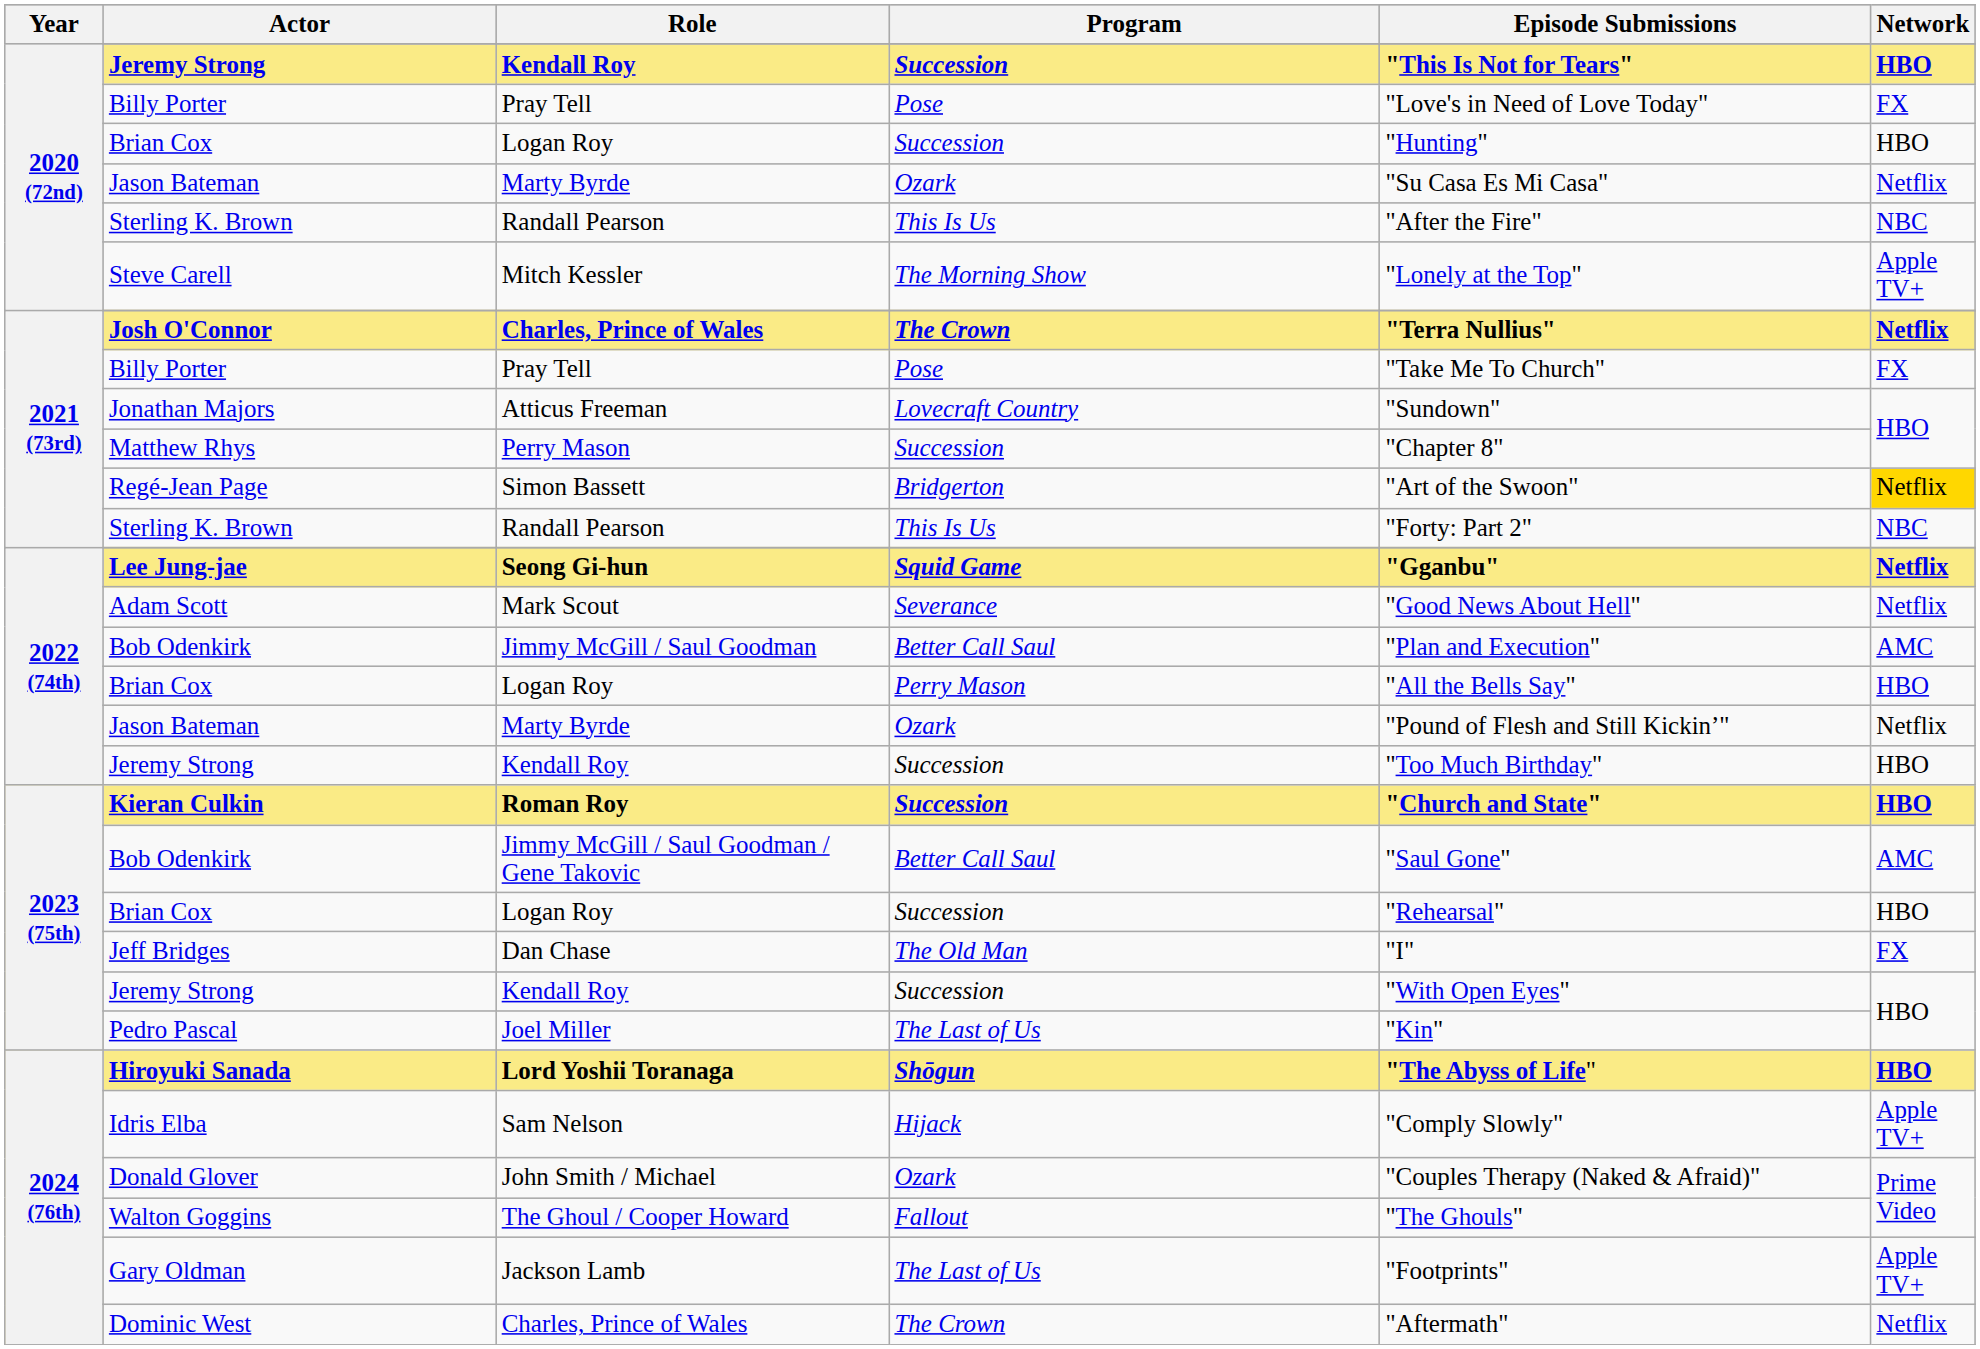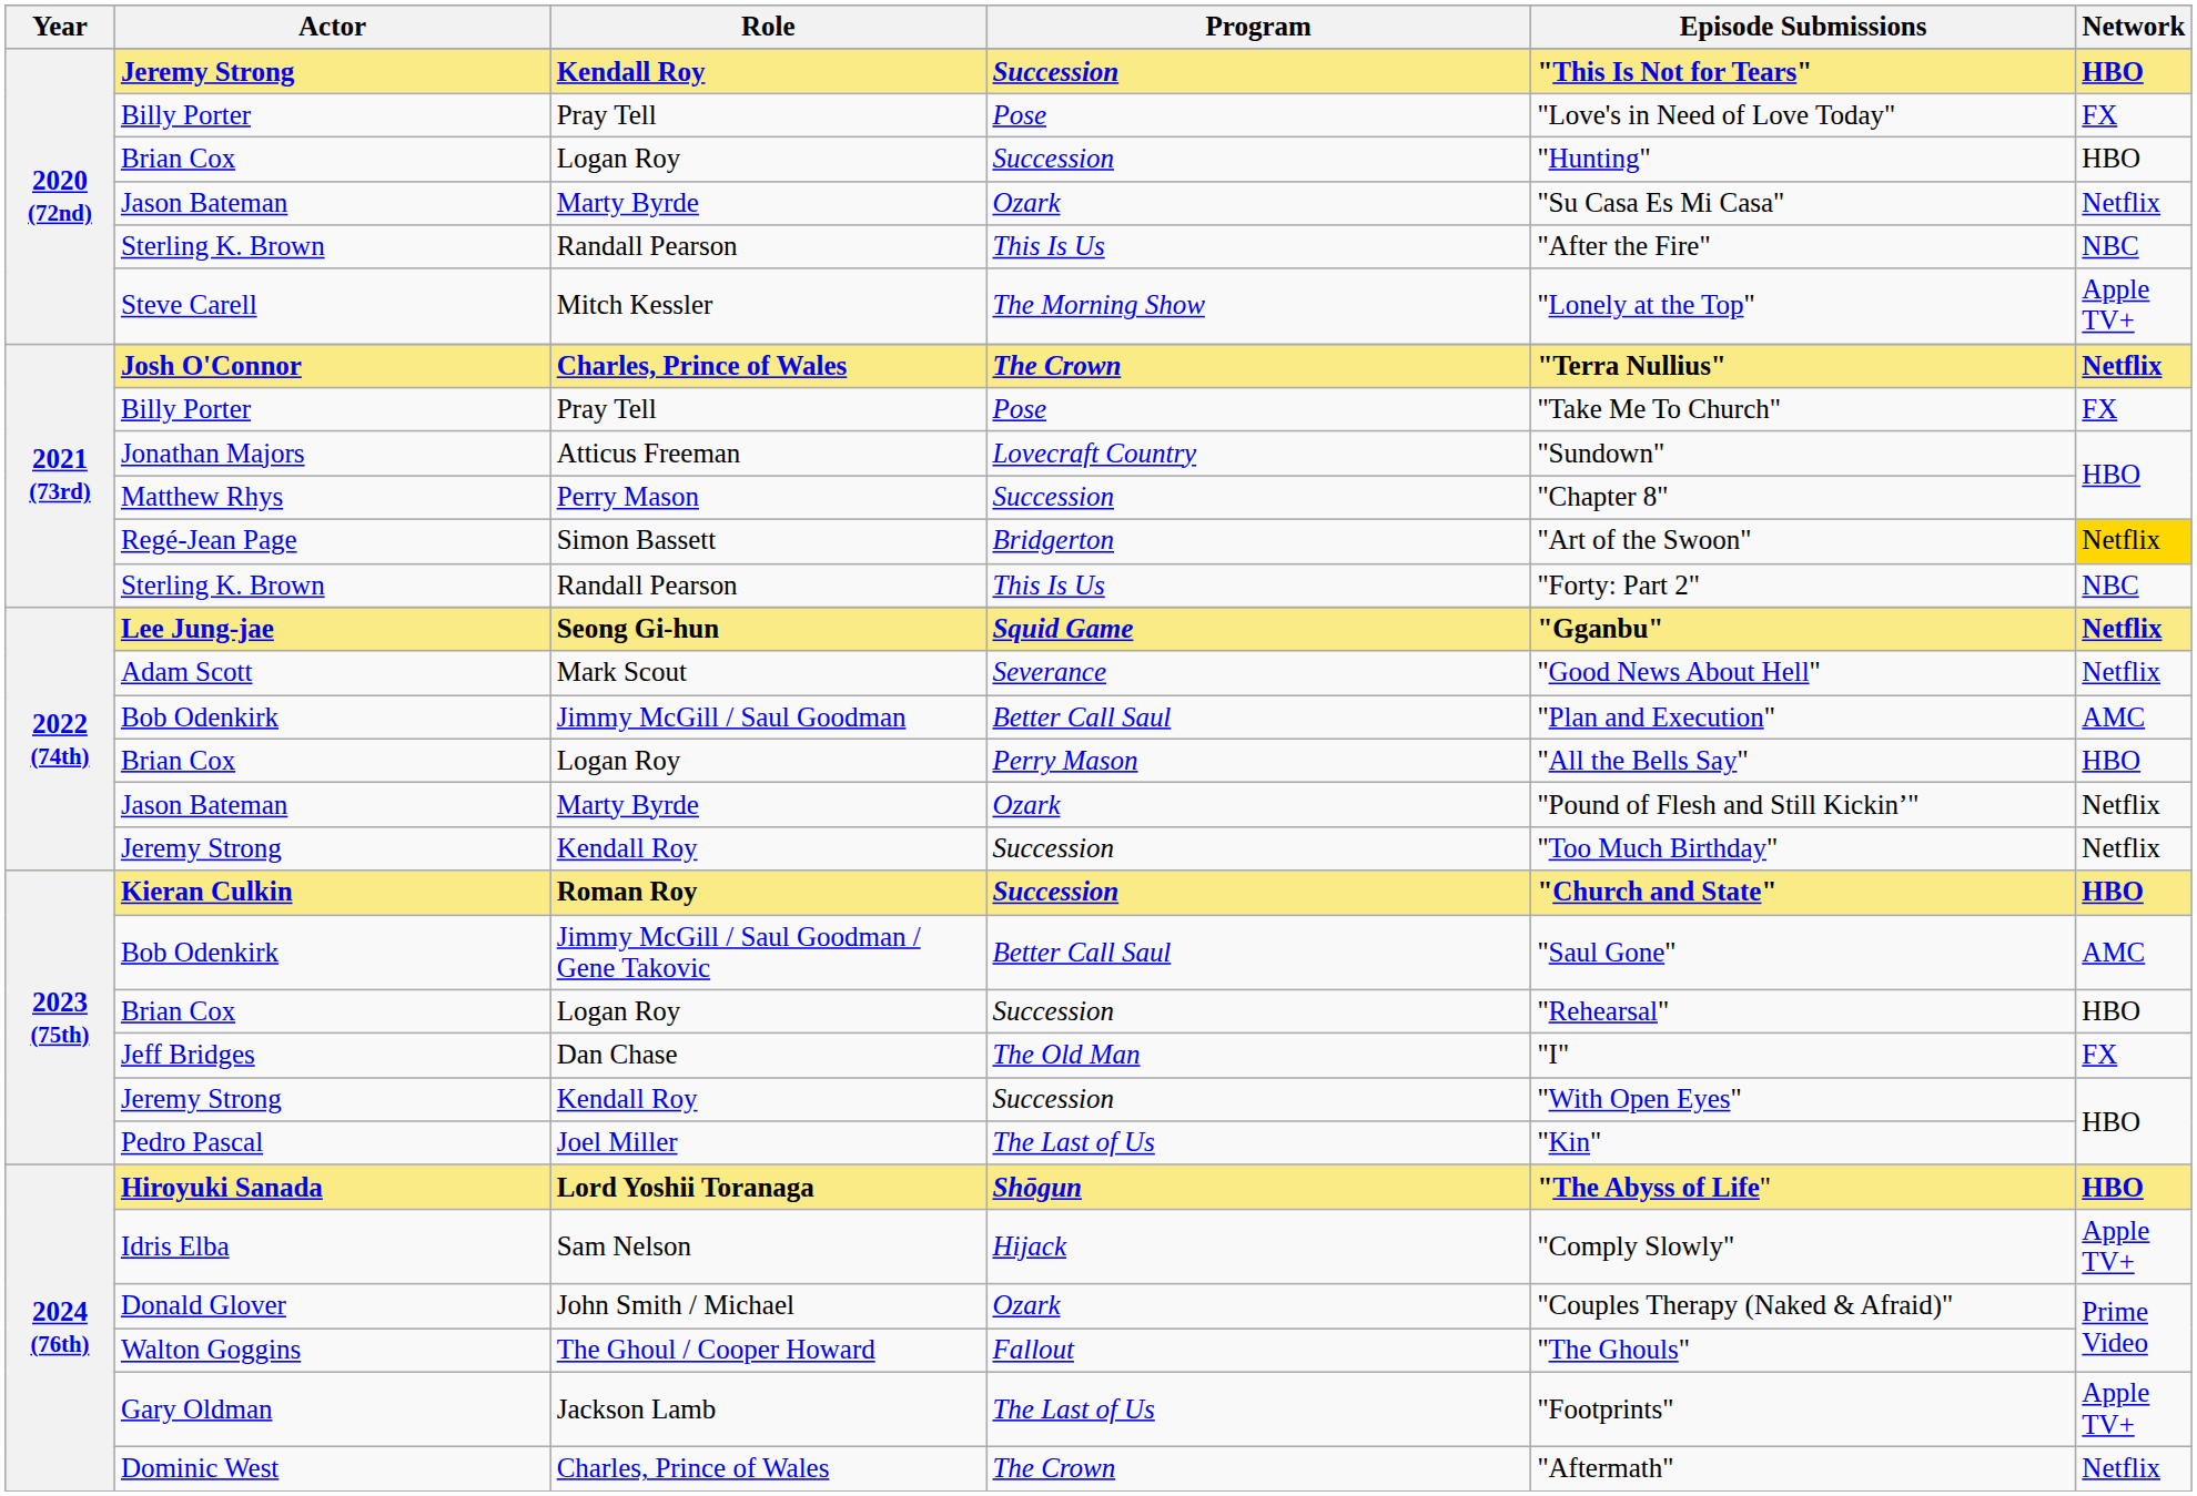2022 (74th) / Jeremy Strong | Network: HBO -> Netflix
